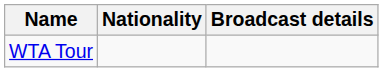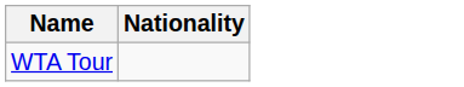- column: Broadcast details
